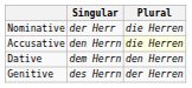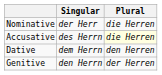Accusative | Singular: den Herrn -> des Herrn
Genitive | Singular: des Herrn -> den Herrn
